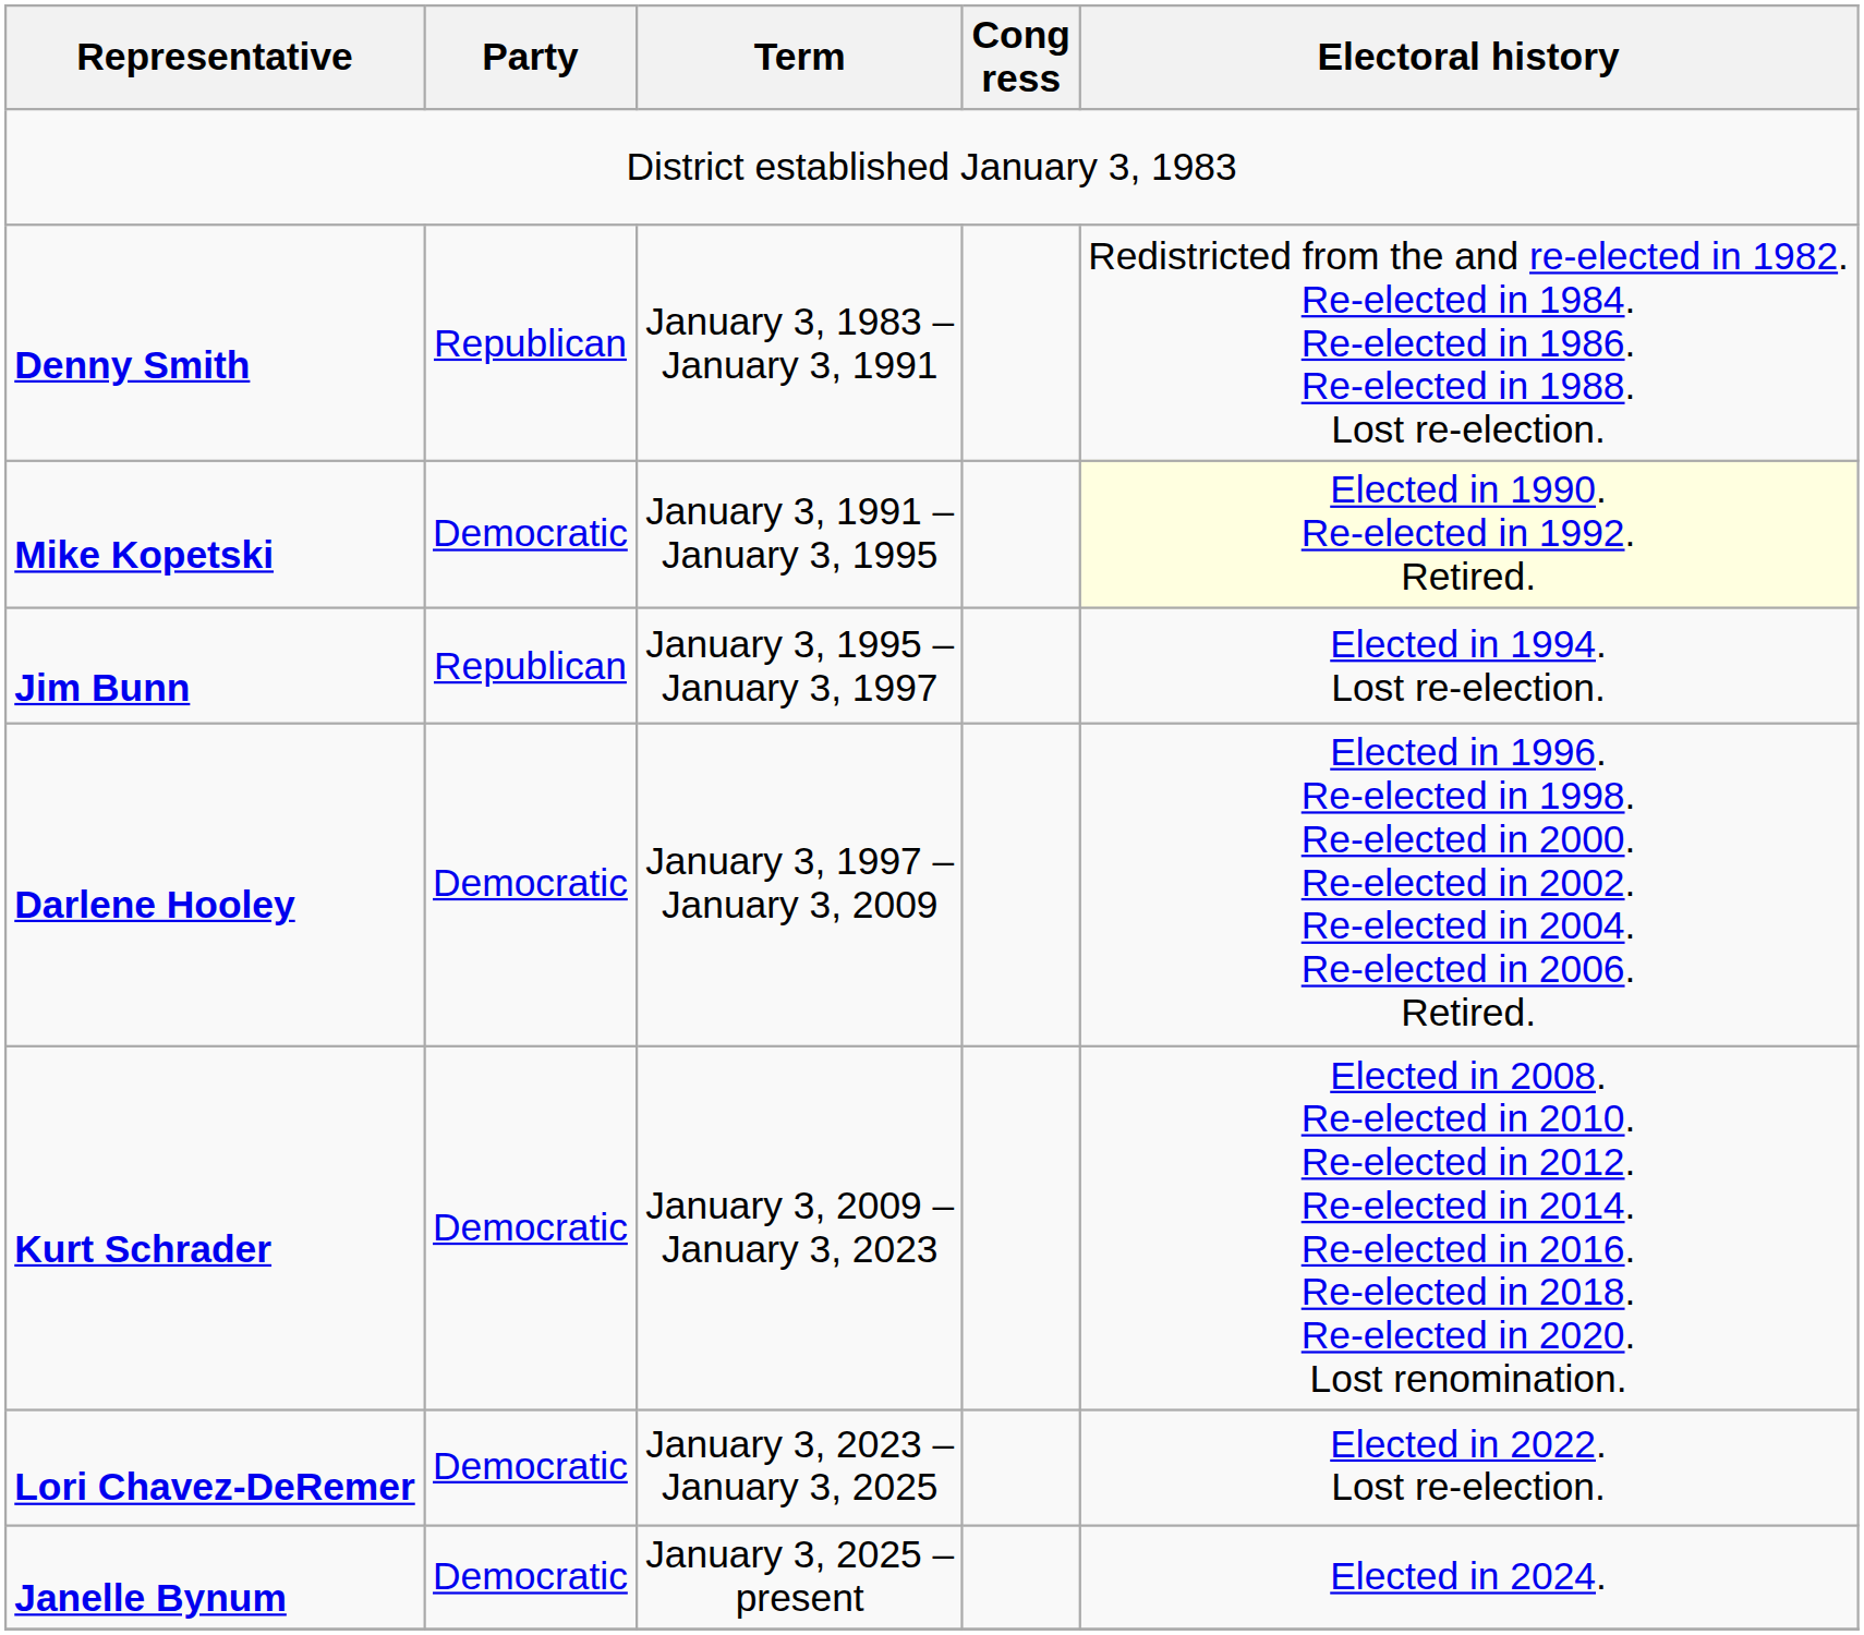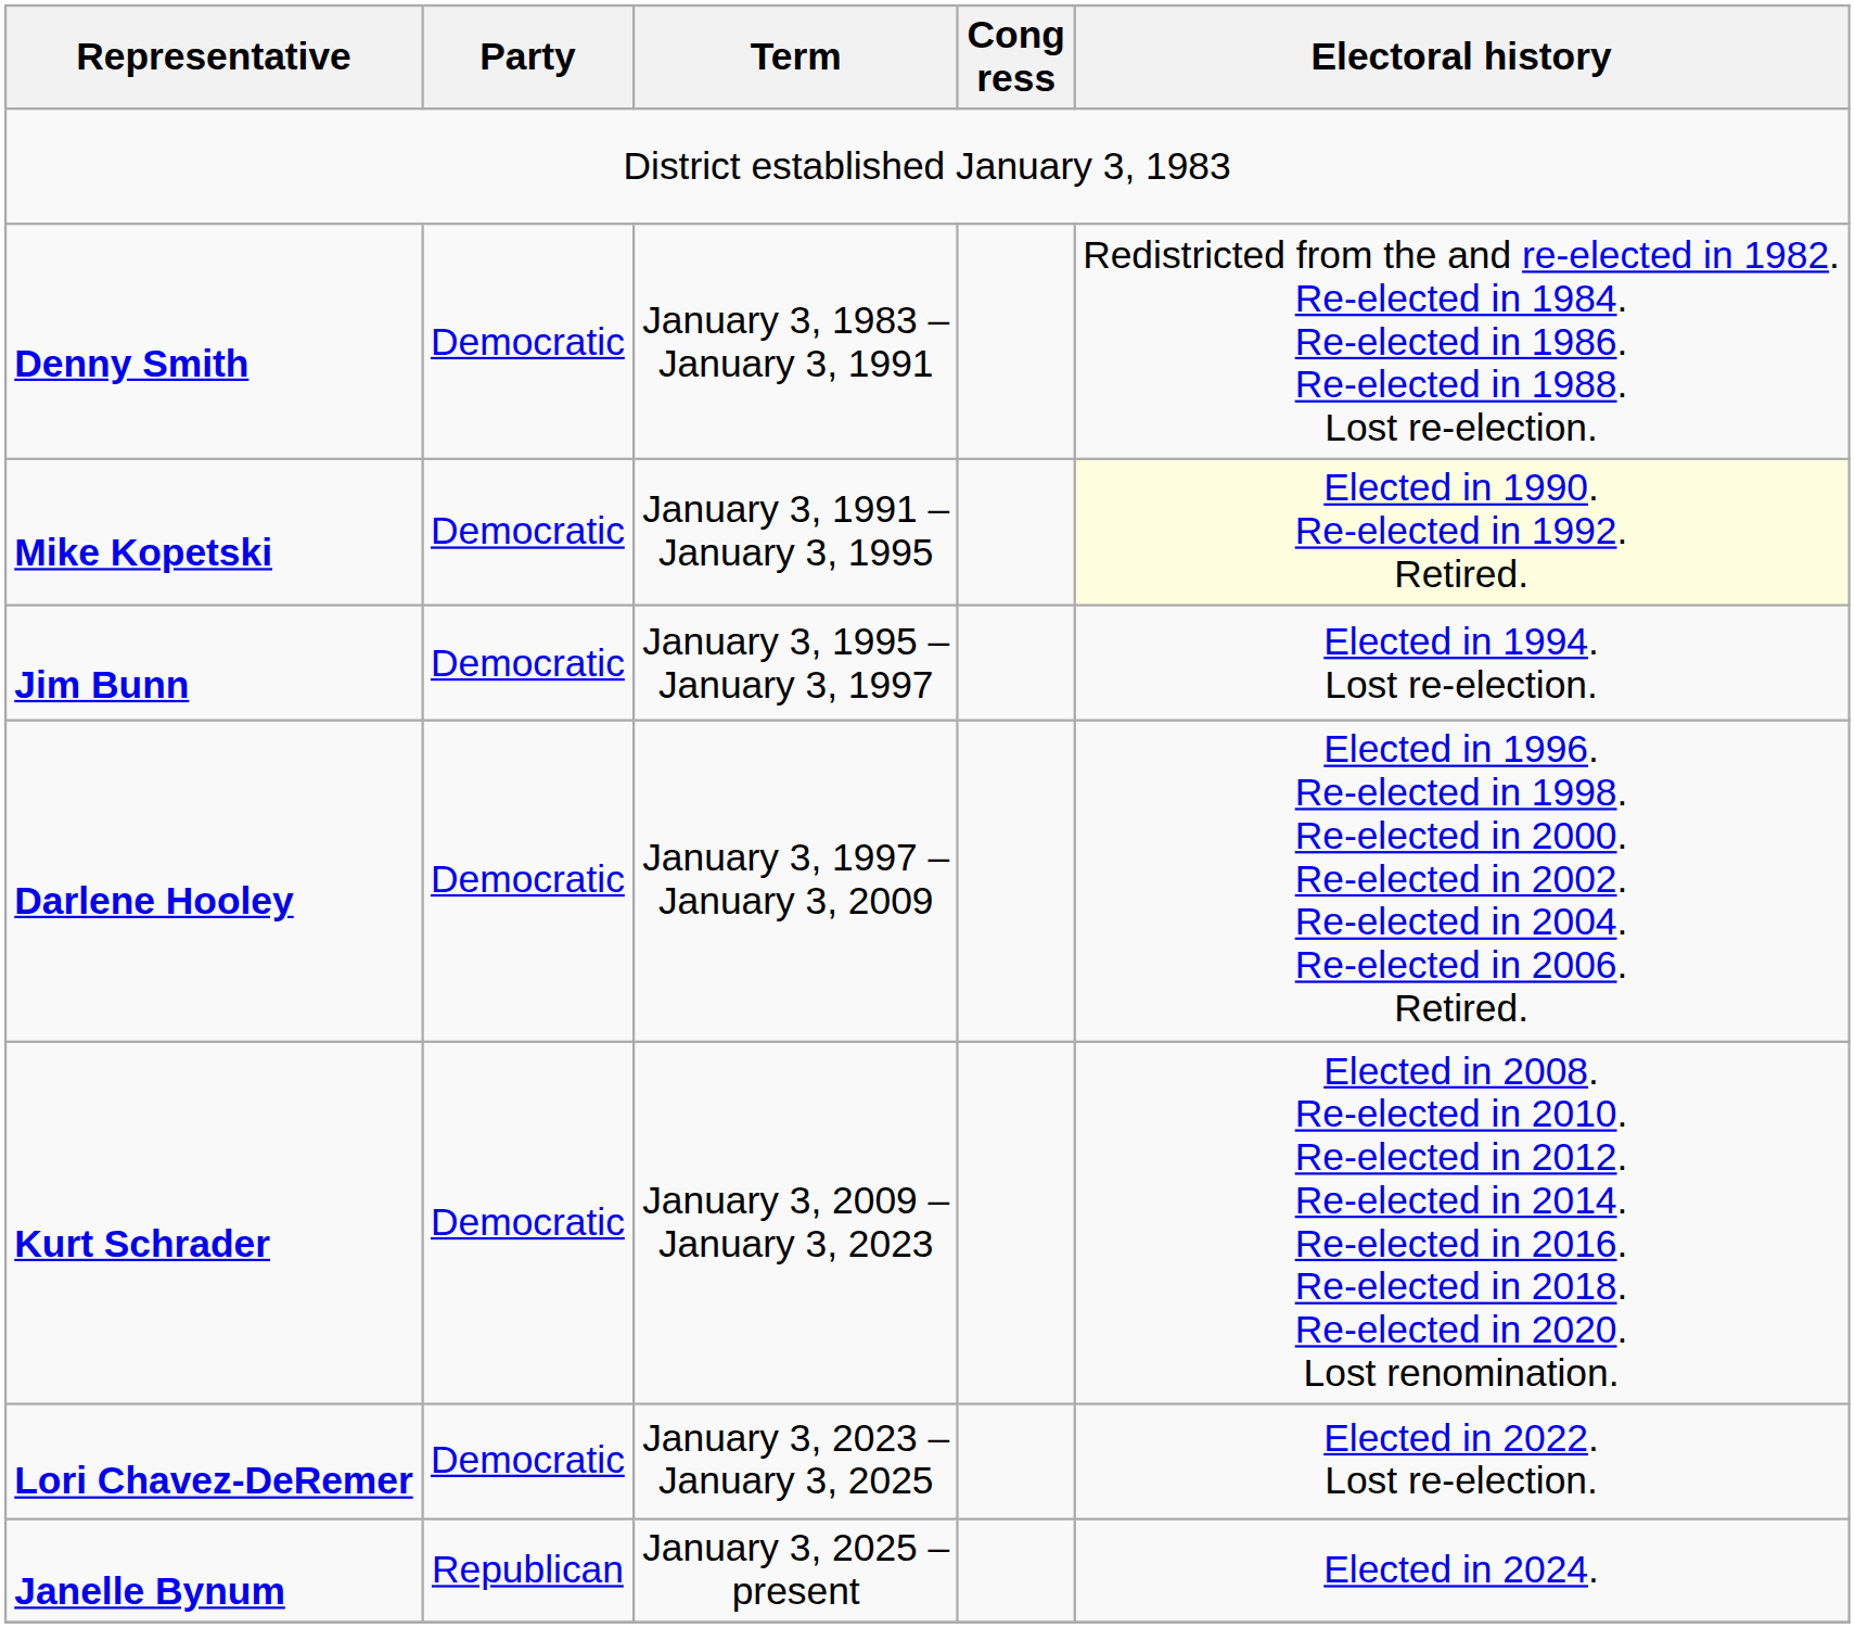Denny Smith | Party: Republican -> Democratic
Jim Bunn | Party: Republican -> Democratic
Janelle Bynum | Party: Democratic -> Republican
